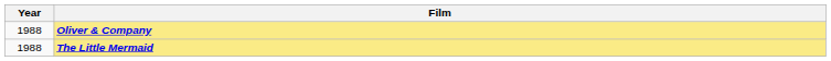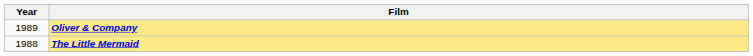Oliver & Company | Year: 1988 -> 1989
